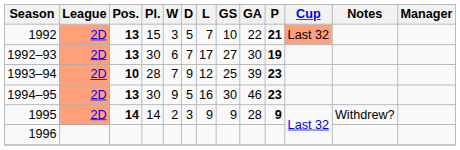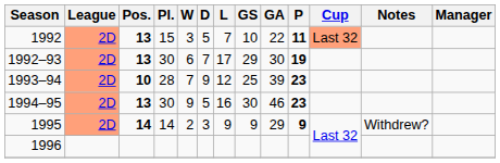1992 | P: 21 -> 11
1992–93 | GS: 27 -> 29
1995 | GA: 28 -> 29
